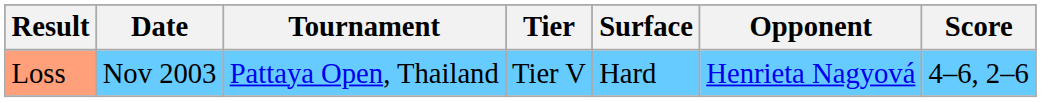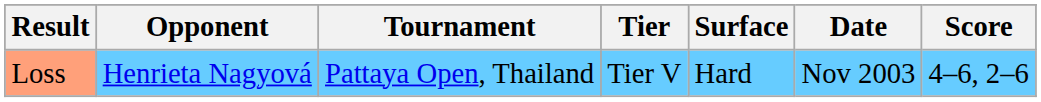columns swapped: Date <-> Opponent
